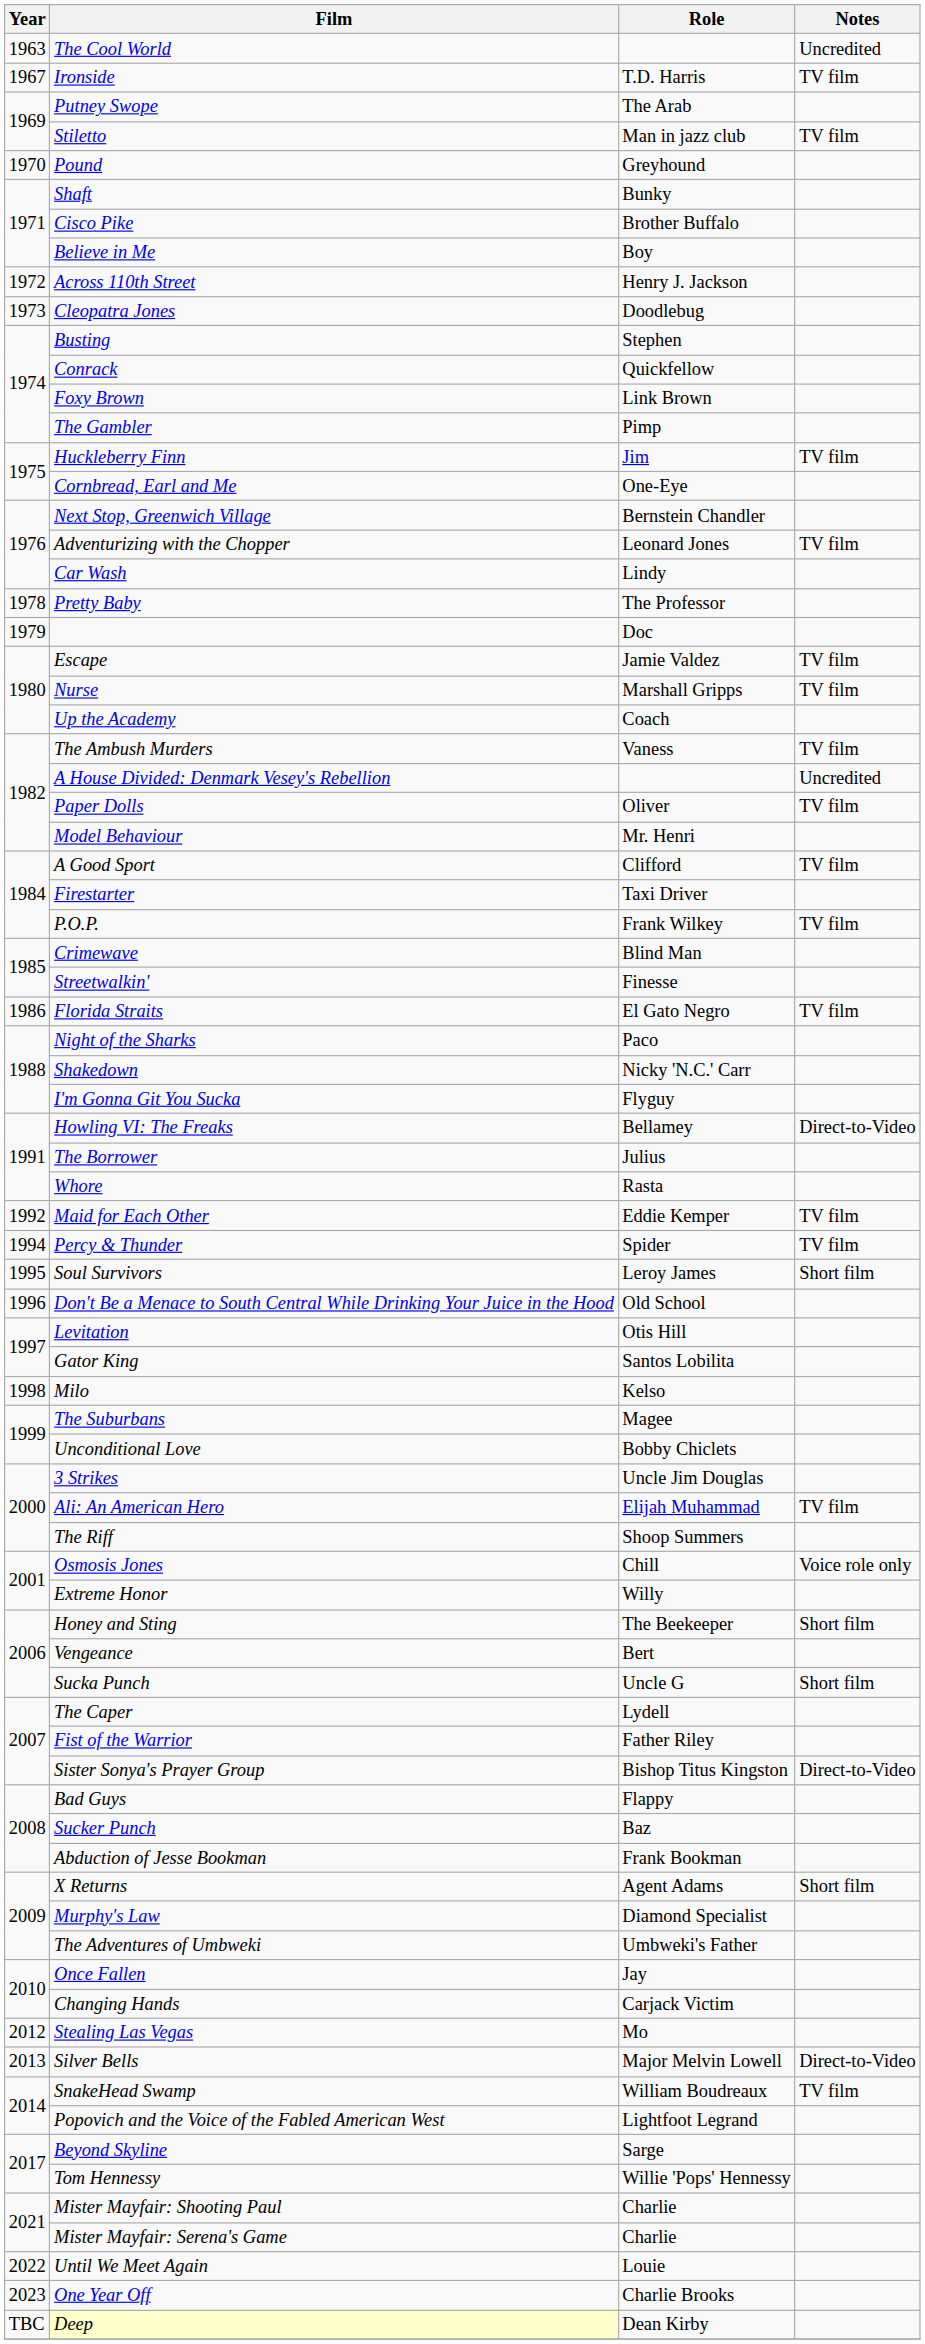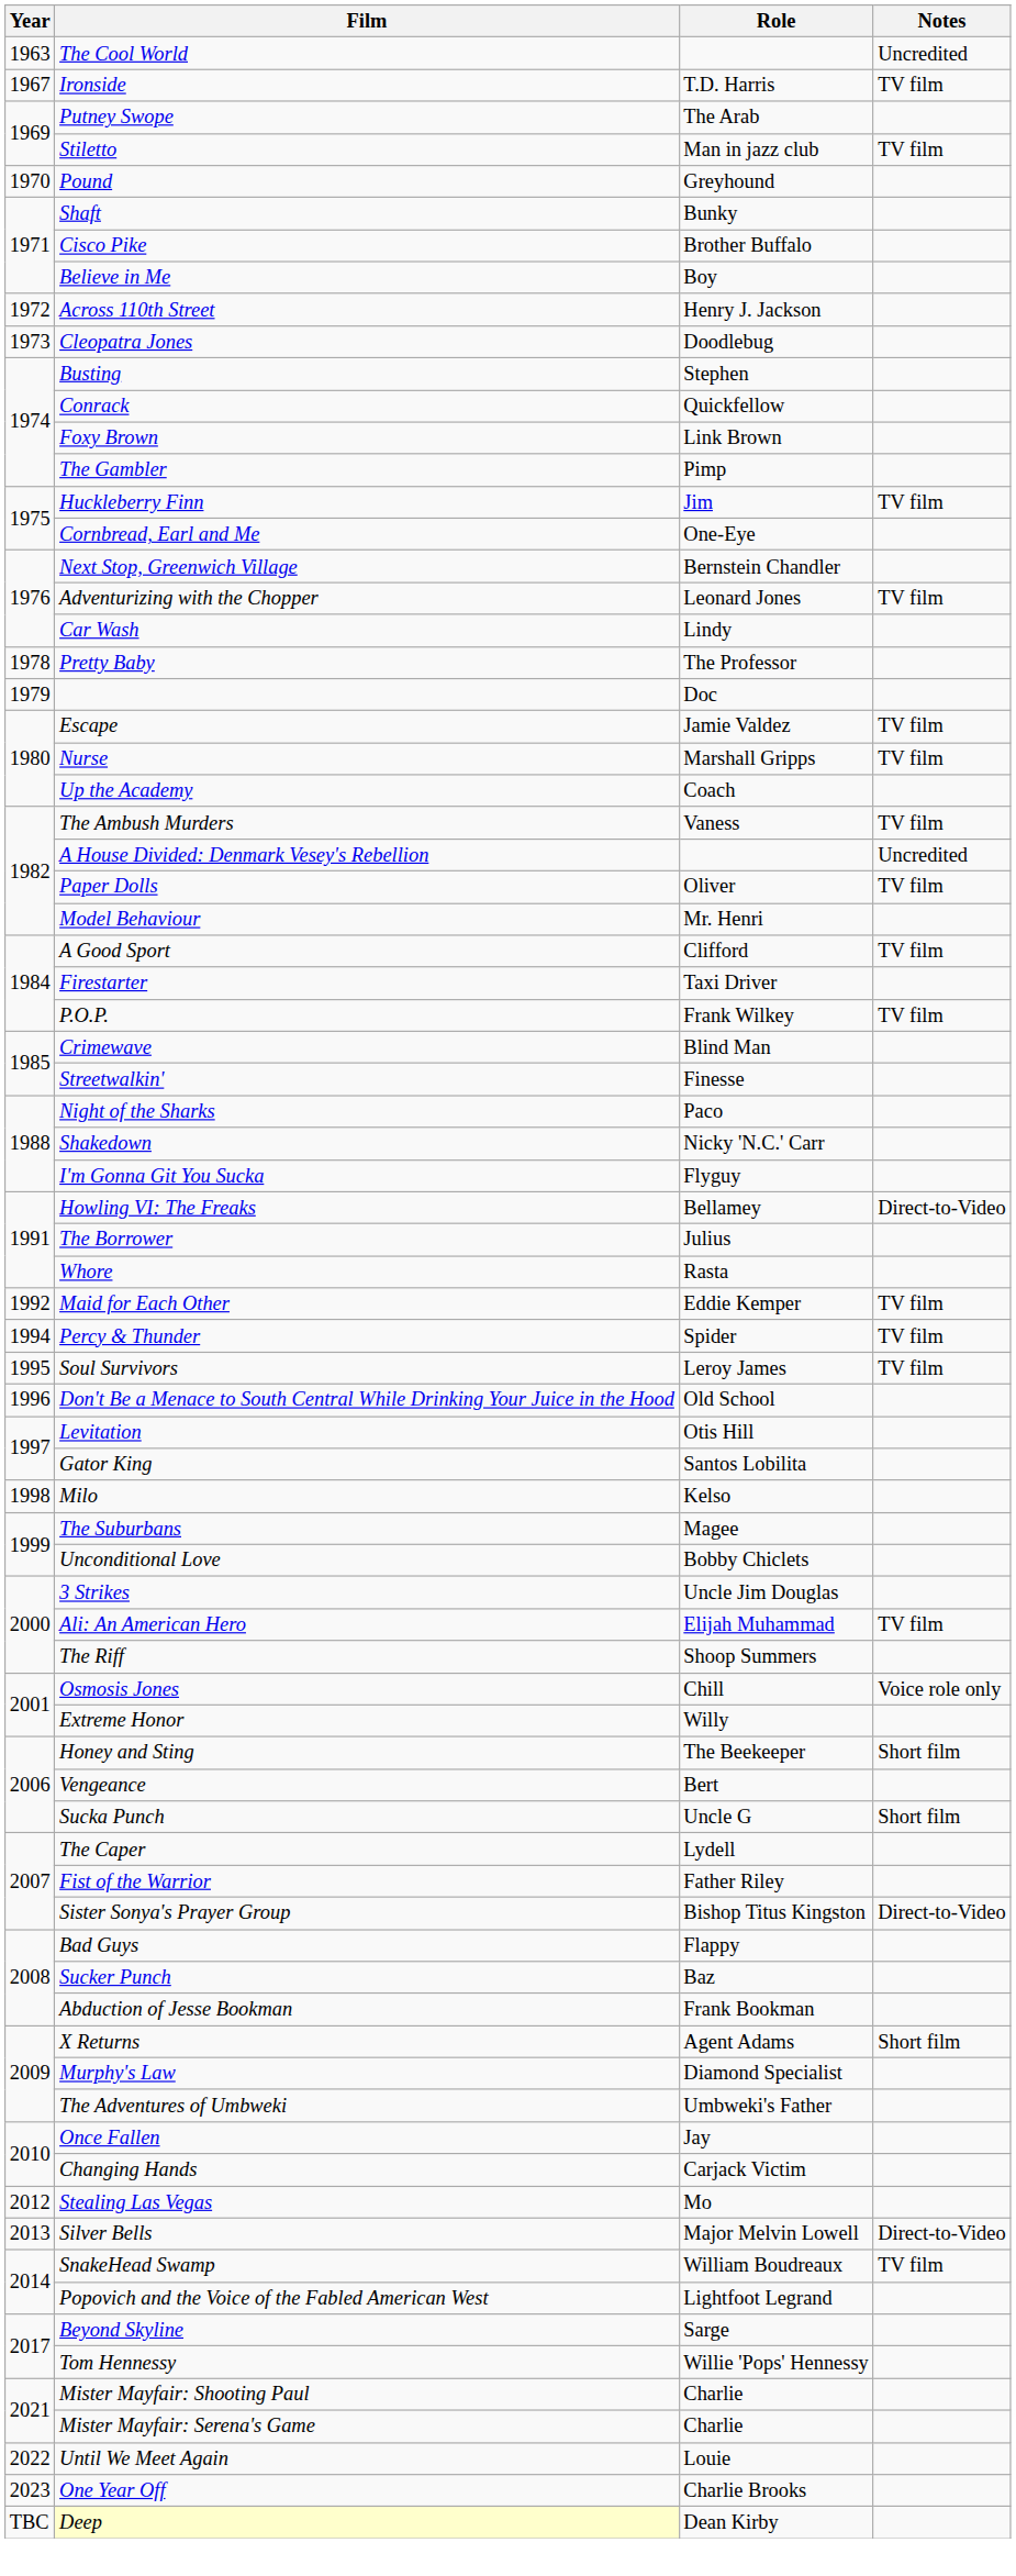- row: 1986 | Florida Straits | El Gato Negro | TV film
Soul Survivors | Notes: Short film -> TV film
